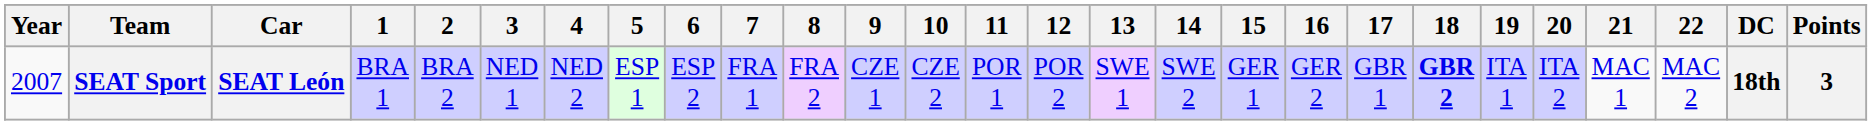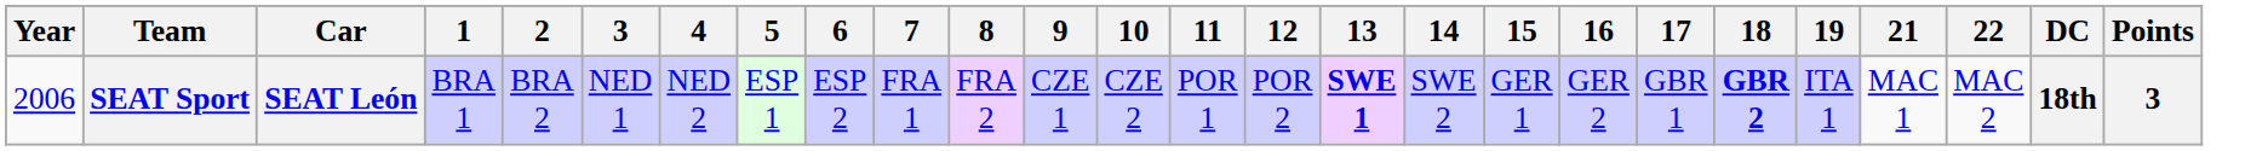- column: 20 | ITA 2
SEAT Sport | Year: 2007 -> 2006
SEAT Sport | 13: normal -> bold
